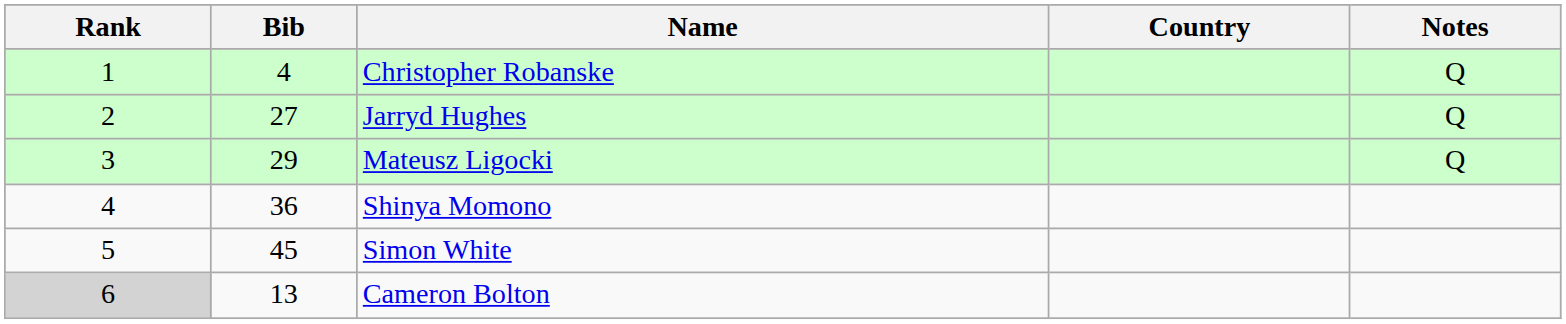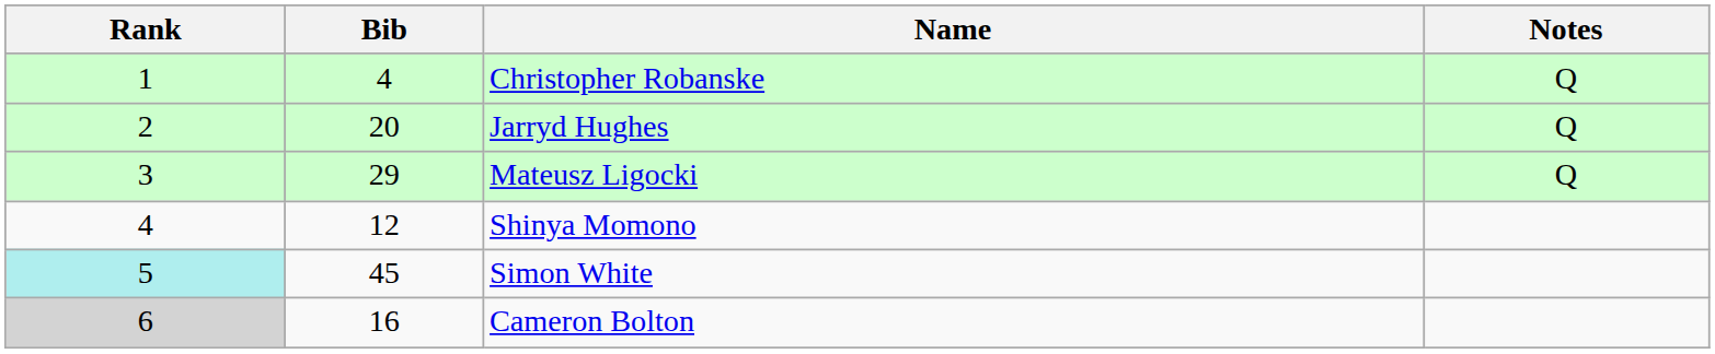- column: Country
Jarryd Hughes | Bib: 27 -> 20
Shinya Momono | Bib: 36 -> 12
Simon White | Rank: no background -> paleturquoise background
Cameron Bolton | Bib: 13 -> 16
